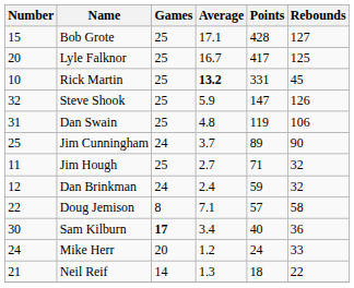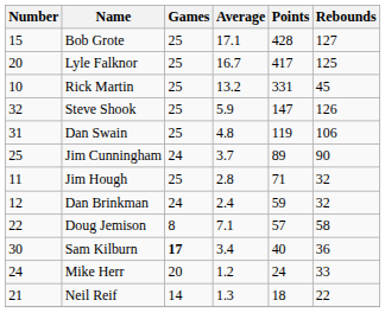Rick Martin | Average: bold -> normal
Jim Hough | Average: 2.7 -> 2.8
